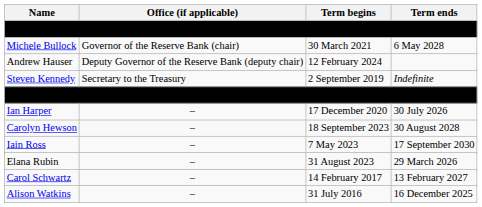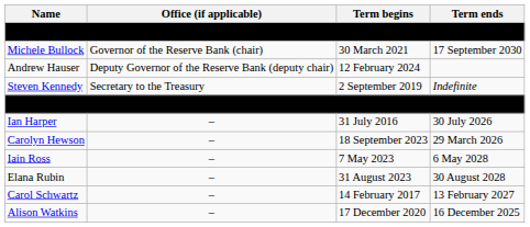Michele Bullock | Term ends: 6 May 2028 -> 17 September 2030
Ian Harper | Term begins: 17 December 2020 -> 31 July 2016
Carolyn Hewson | Term ends: 30 August 2028 -> 29 March 2026
Iain Ross | Term ends: 17 September 2030 -> 6 May 2028
Elana Rubin | Term ends: 29 March 2026 -> 30 August 2028
Alison Watkins | Term begins: 31 July 2016 -> 17 December 2020
